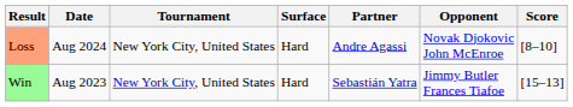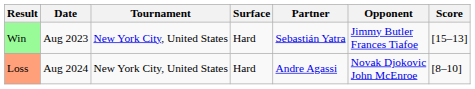rows swapped: Win <-> Loss
